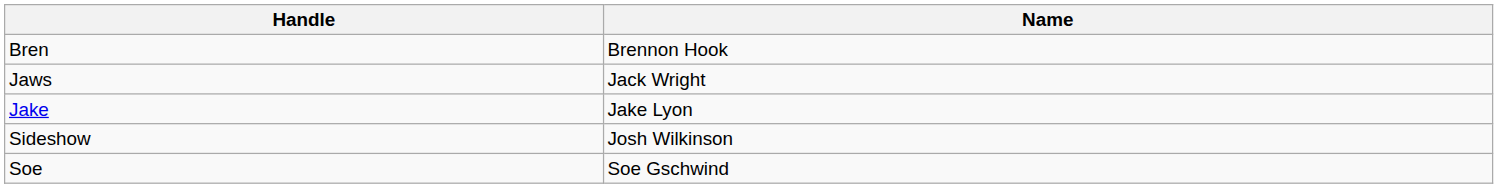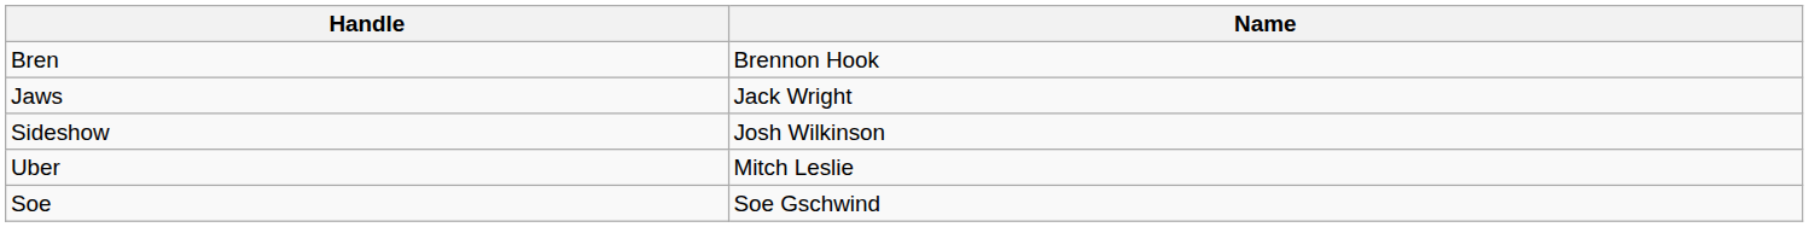- row: Jake | Jake Lyon
+ row: Uber | Mitch Leslie
